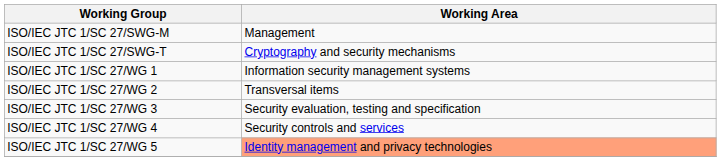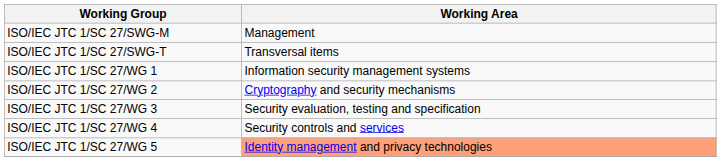ISO/IEC JTC 1/SC 27/SWG-T | Working Area: Cryptography and security mechanisms -> Transversal items
ISO/IEC JTC 1/SC 27/WG 2 | Working Area: Transversal items -> Cryptography and security mechanisms
